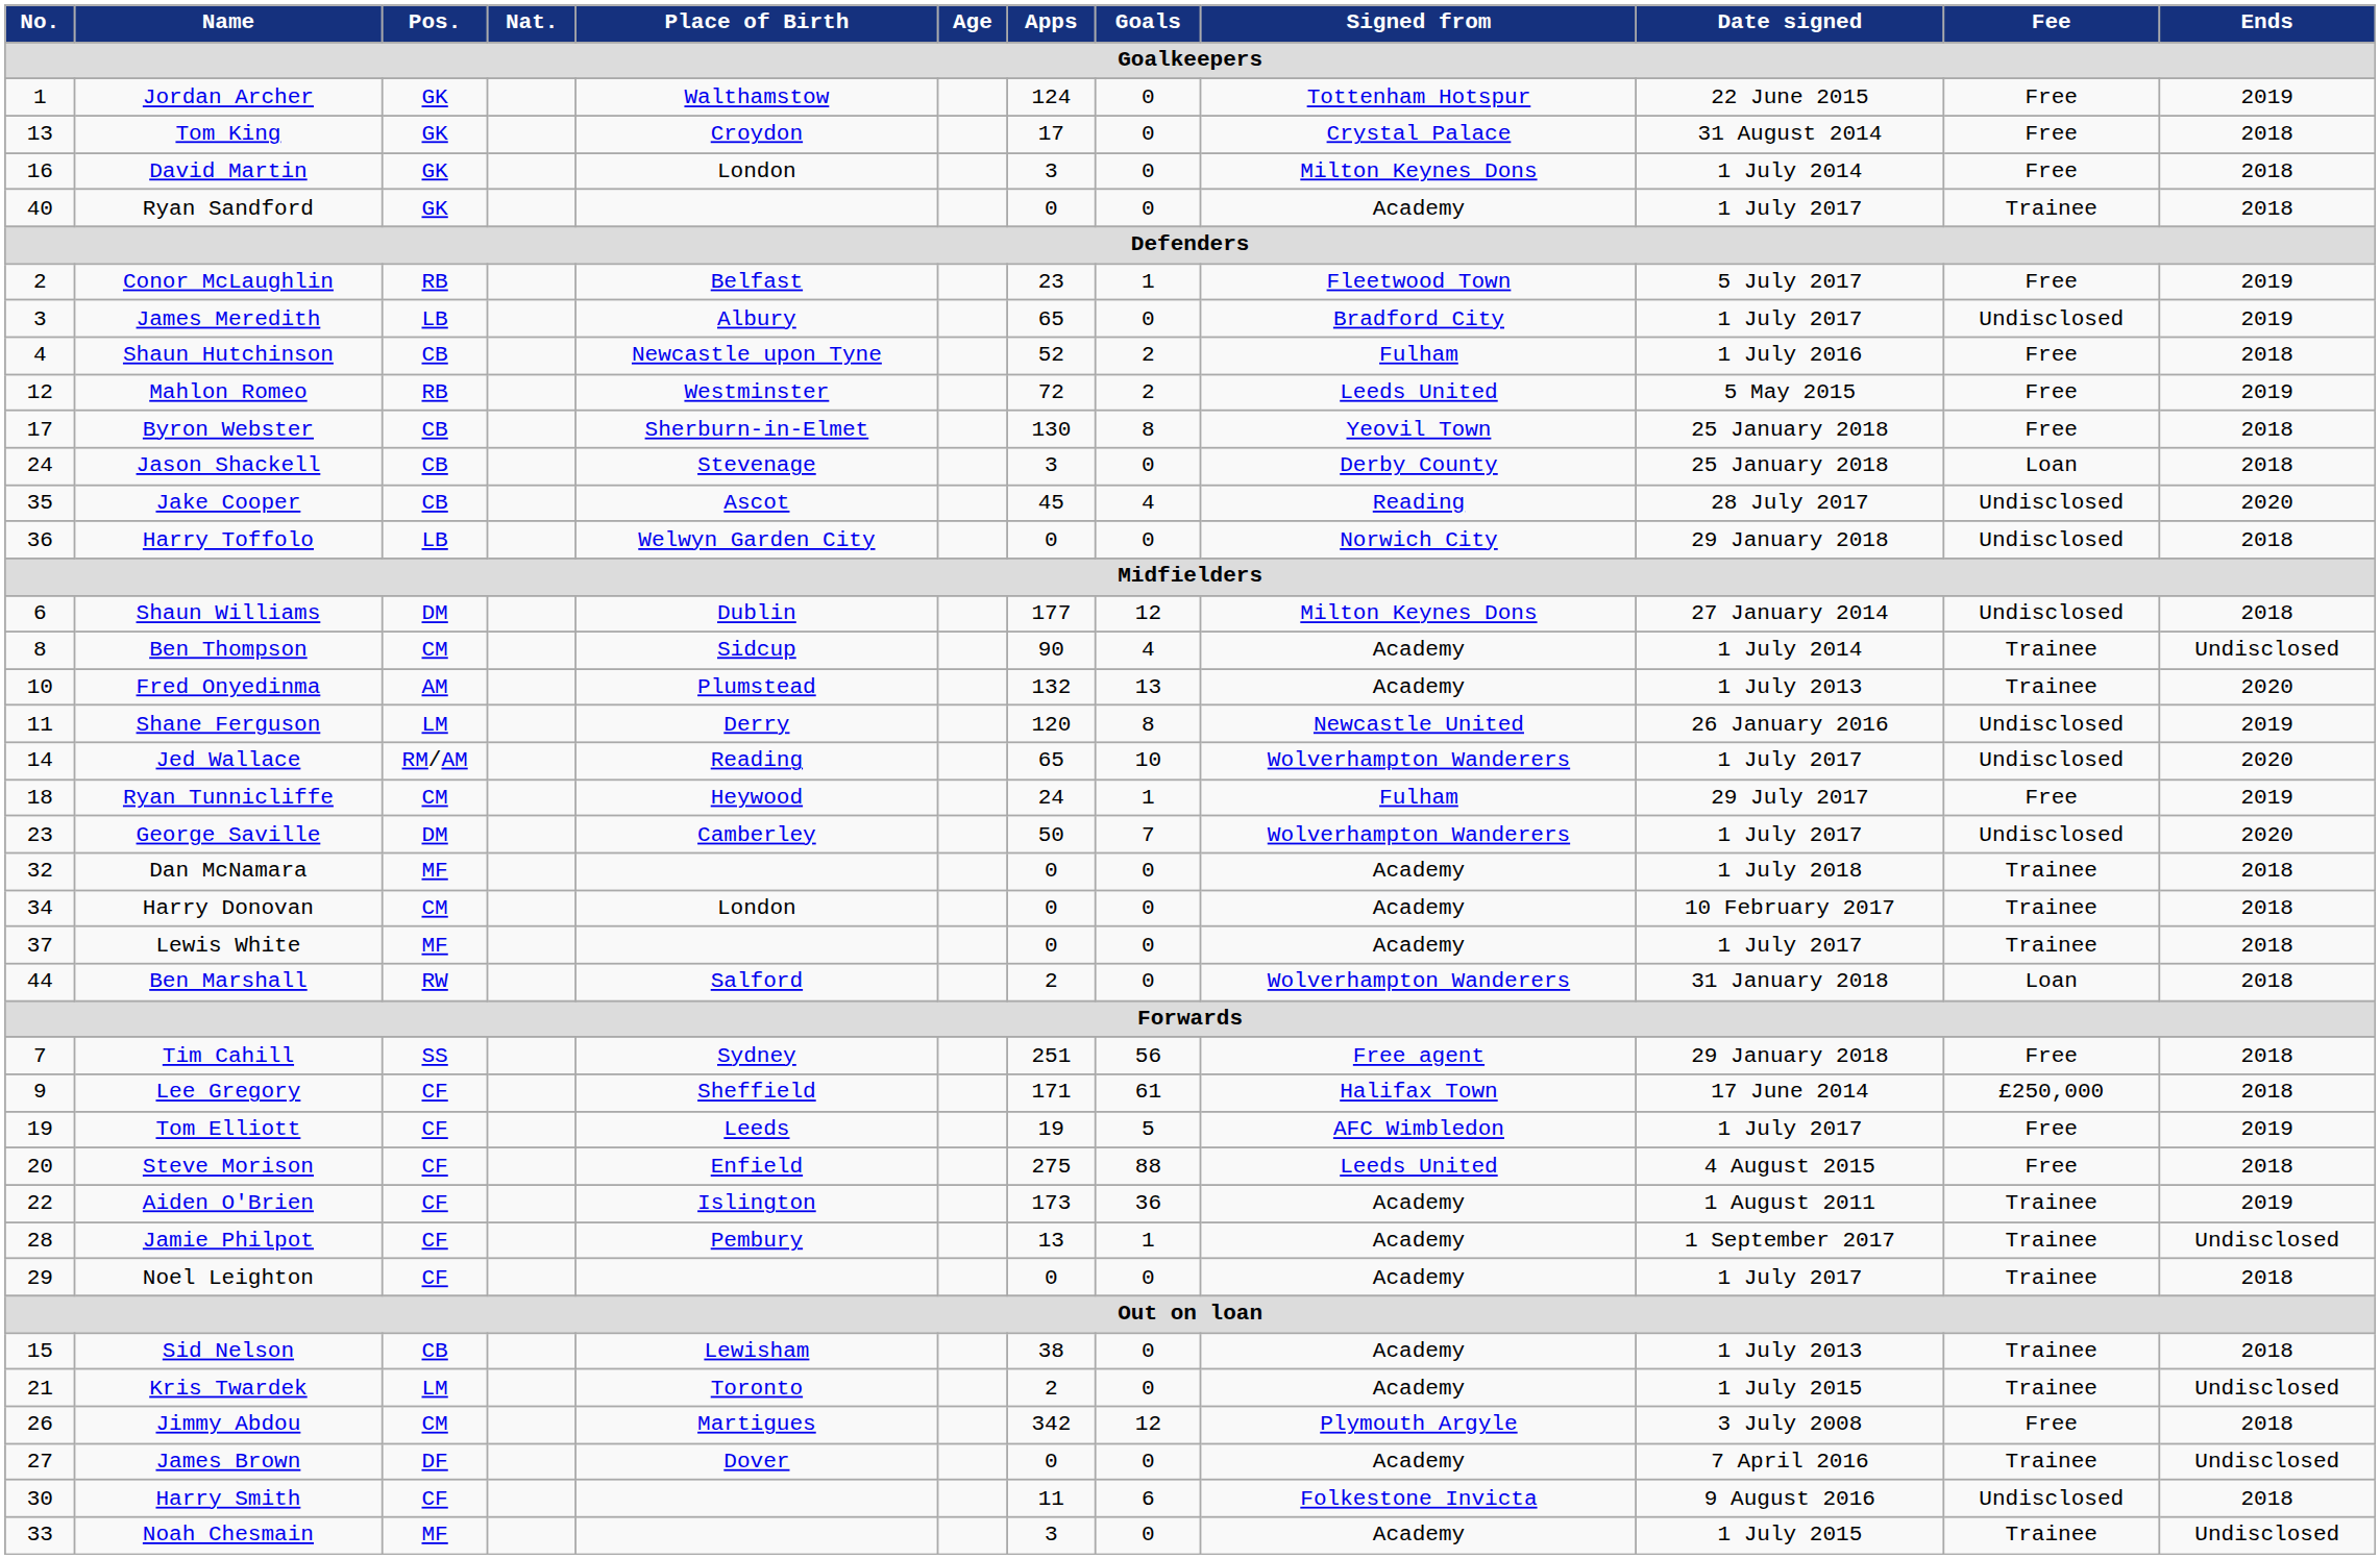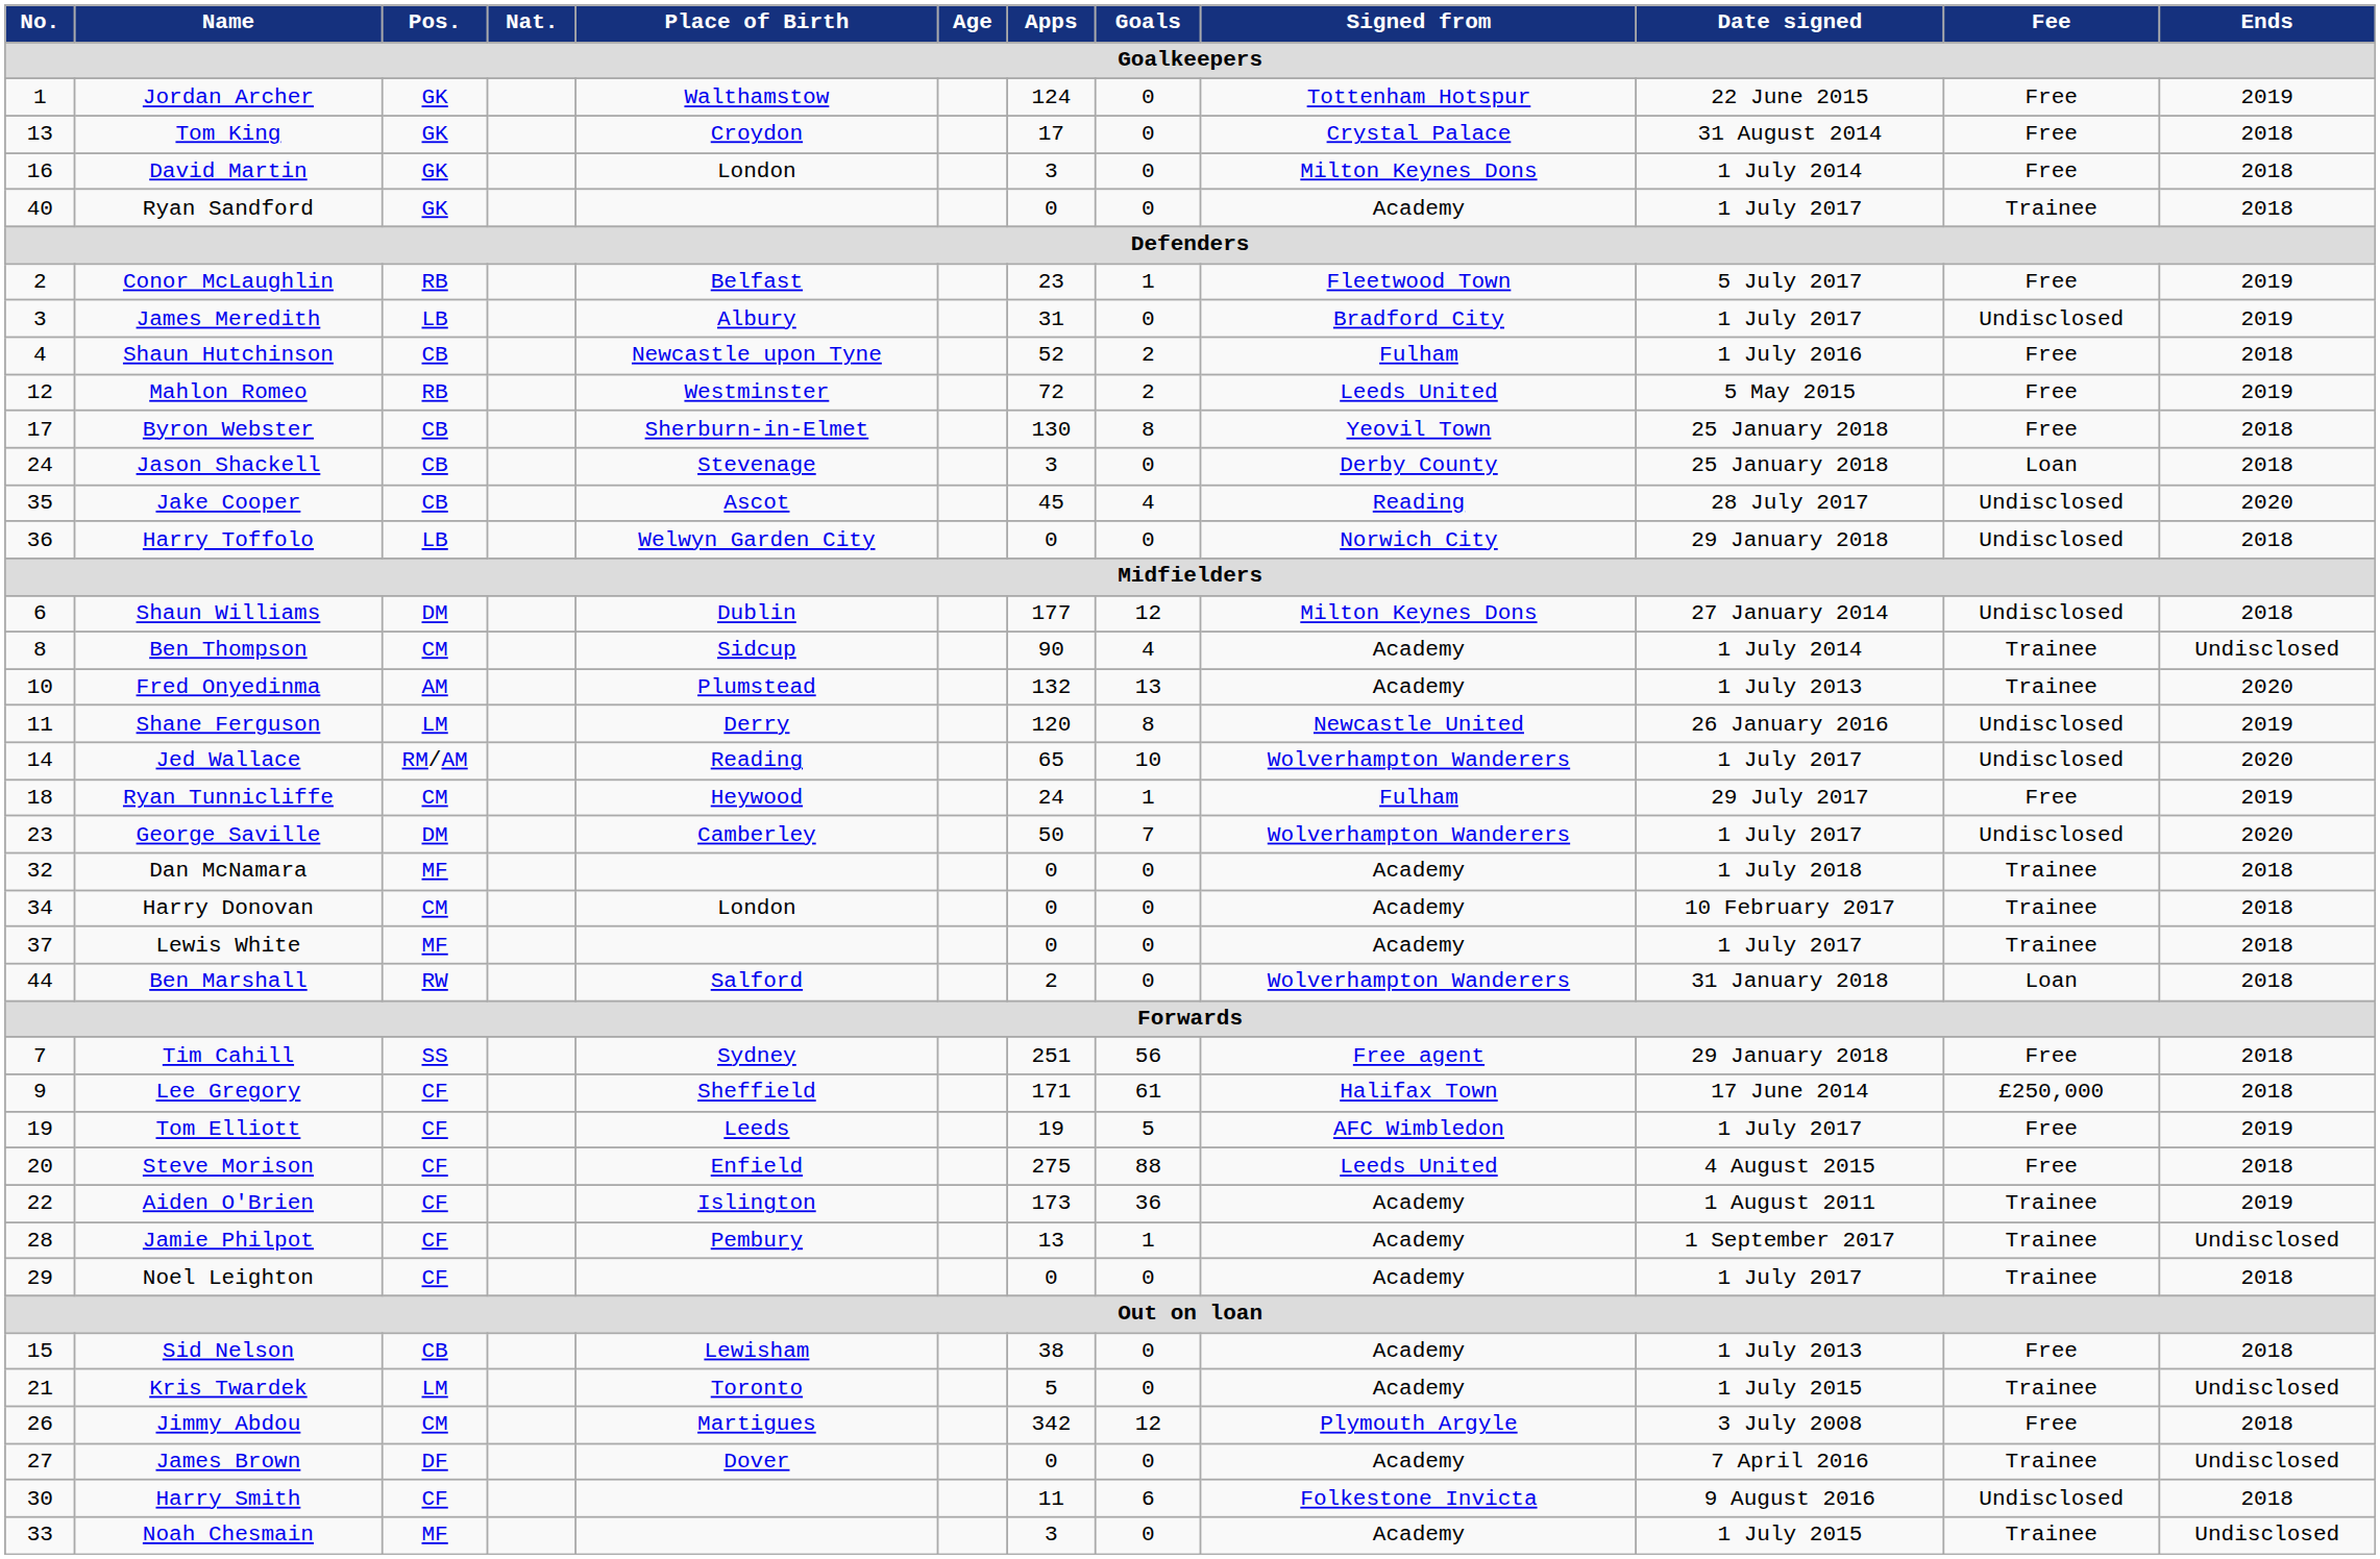James Meredith | Apps: 65 -> 31
Sid Nelson | Fee: Trainee -> Free
Kris Twardek | Apps: 2 -> 5
